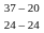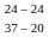rows swapped: 24 – 24 <-> 37 – 20
